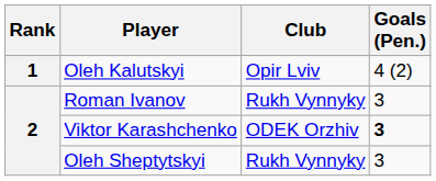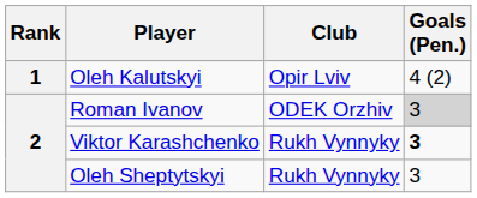Roman Ivanov | Club: Rukh Vynnyky -> ODEK Orzhiv
Roman Ivanov | Goals (Pen.): no background -> lightgrey background
Viktor Karashchenko | Club: ODEK Orzhiv -> Rukh Vynnyky
